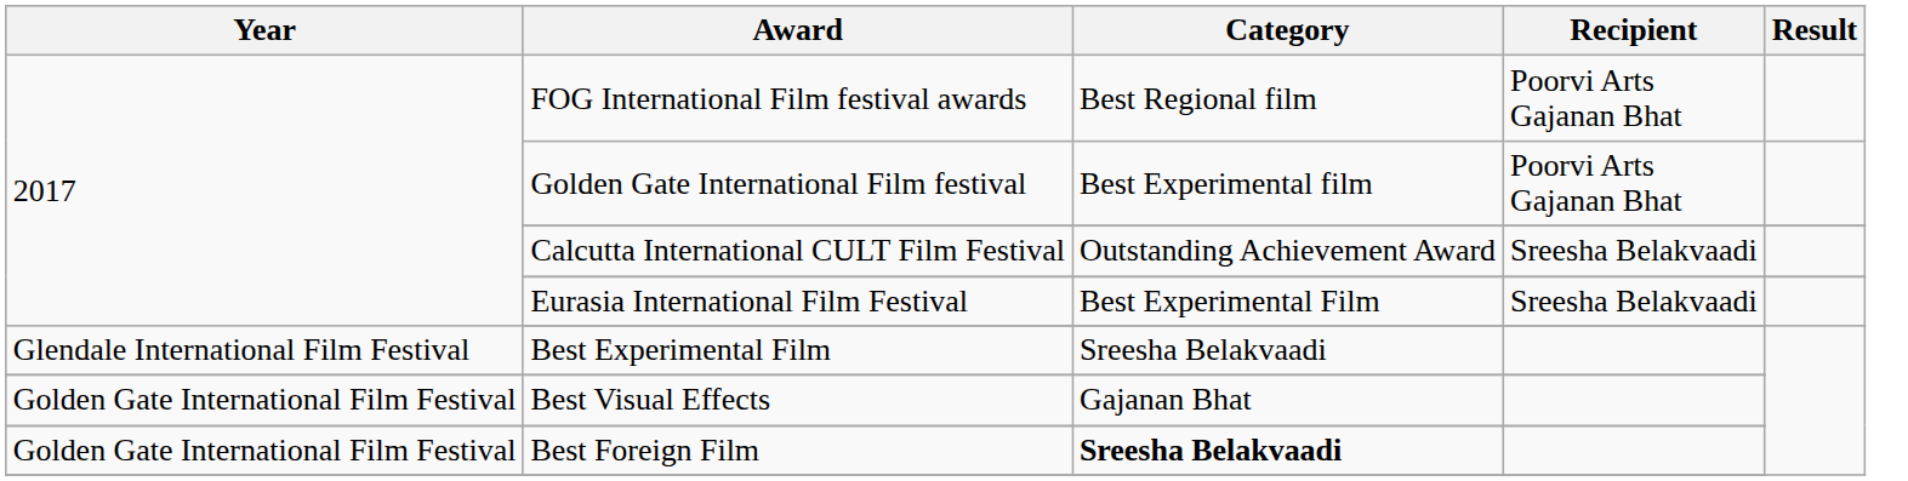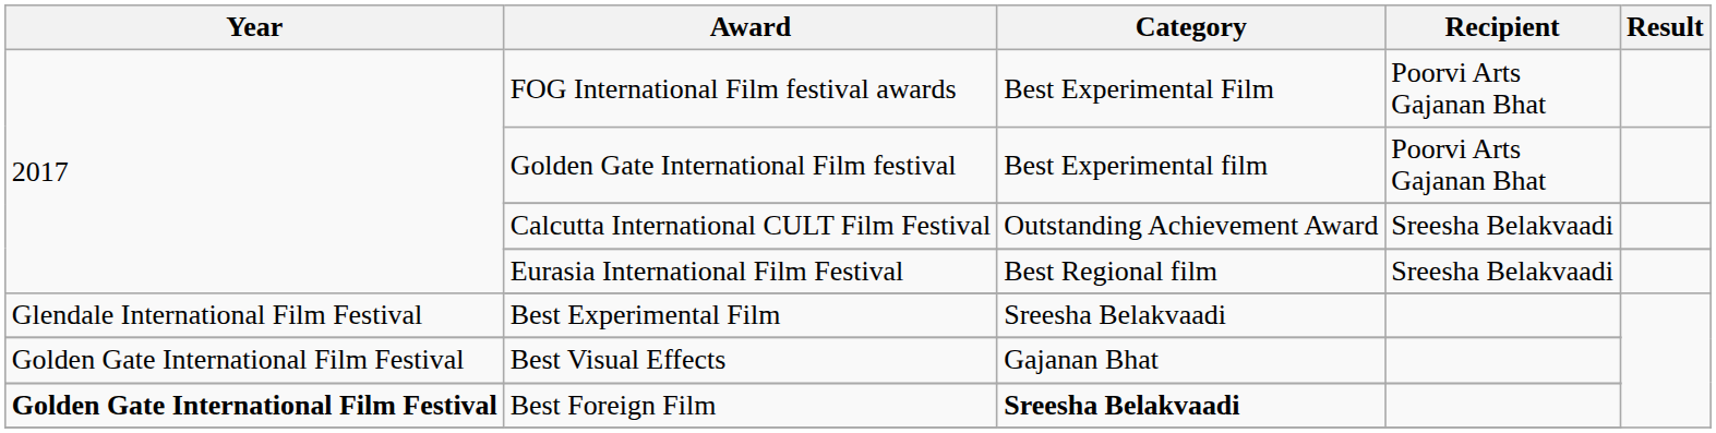FOG International Film festival awards | Category: Best Regional film -> Best Experimental Film
Eurasia International Film Festival | Category: Best Experimental Film -> Best Regional film
Best Foreign Film | Year: normal -> bold
